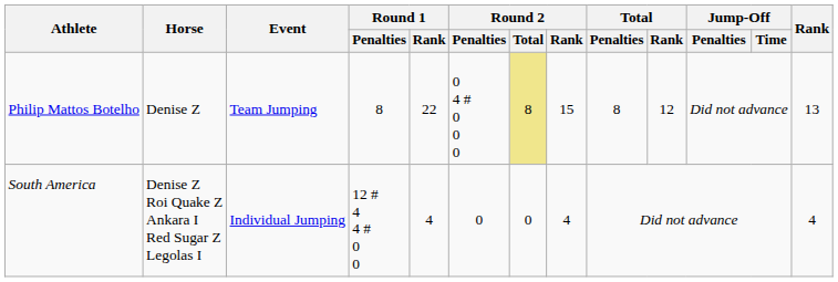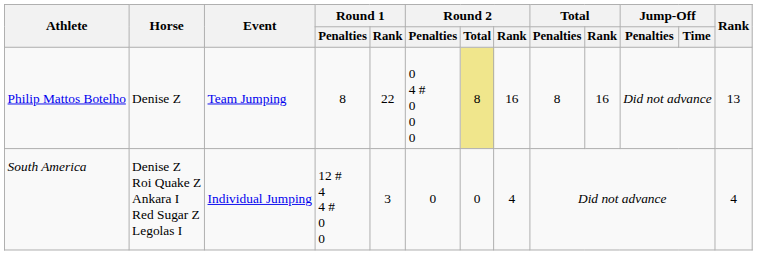Philip Mattos Botelho | Round 2 / Rank: 15 -> 16
Philip Mattos Botelho | Total / Rank: 12 -> 16
South America | Round 1 / Rank: 4 -> 3
